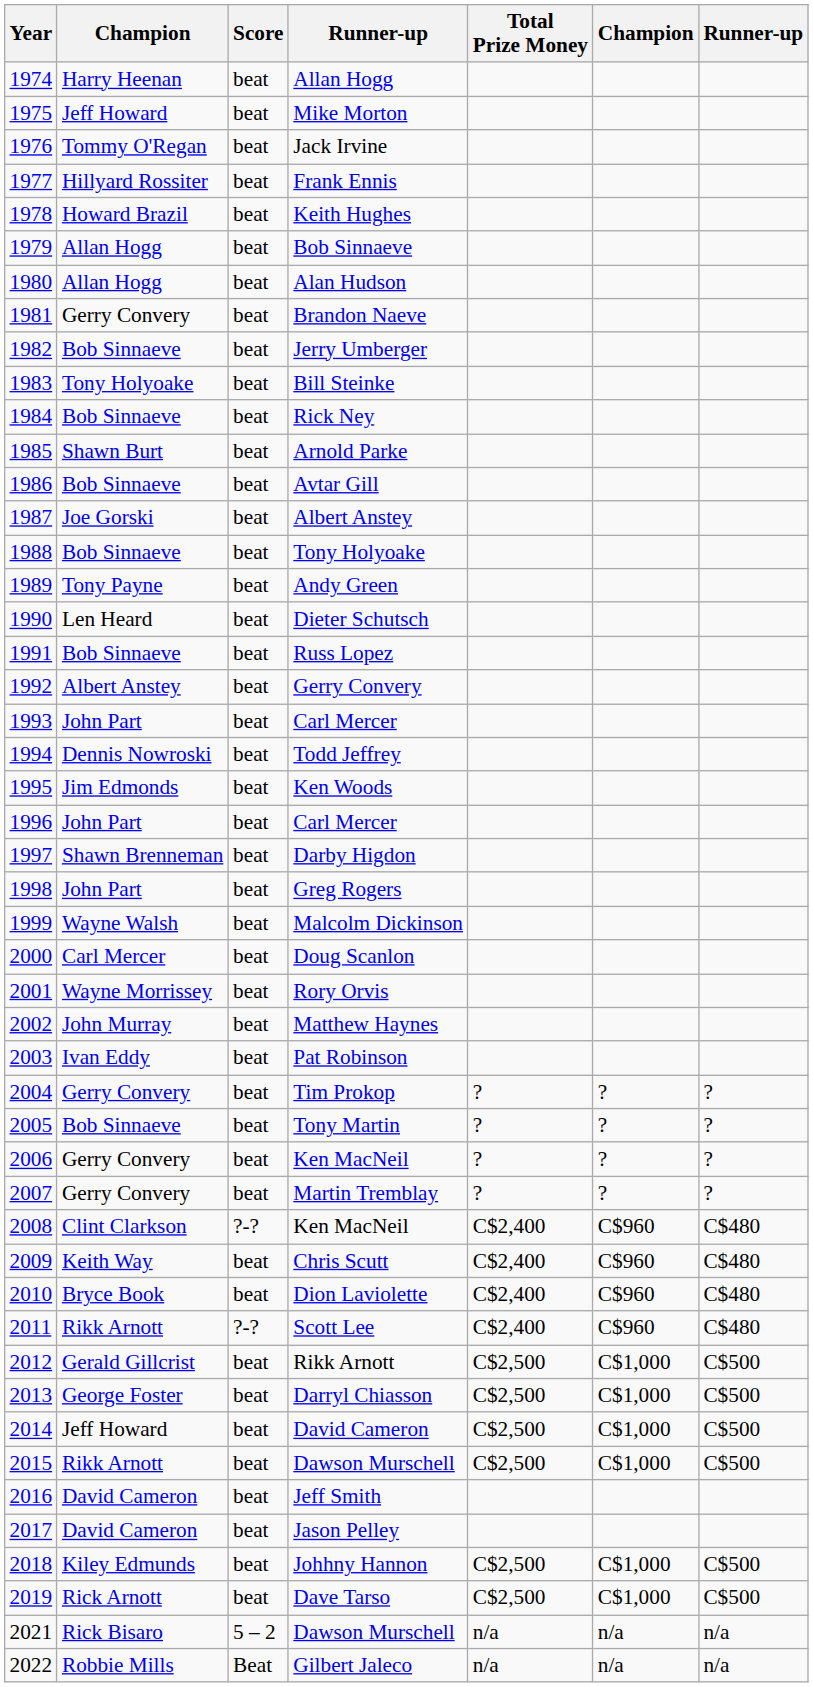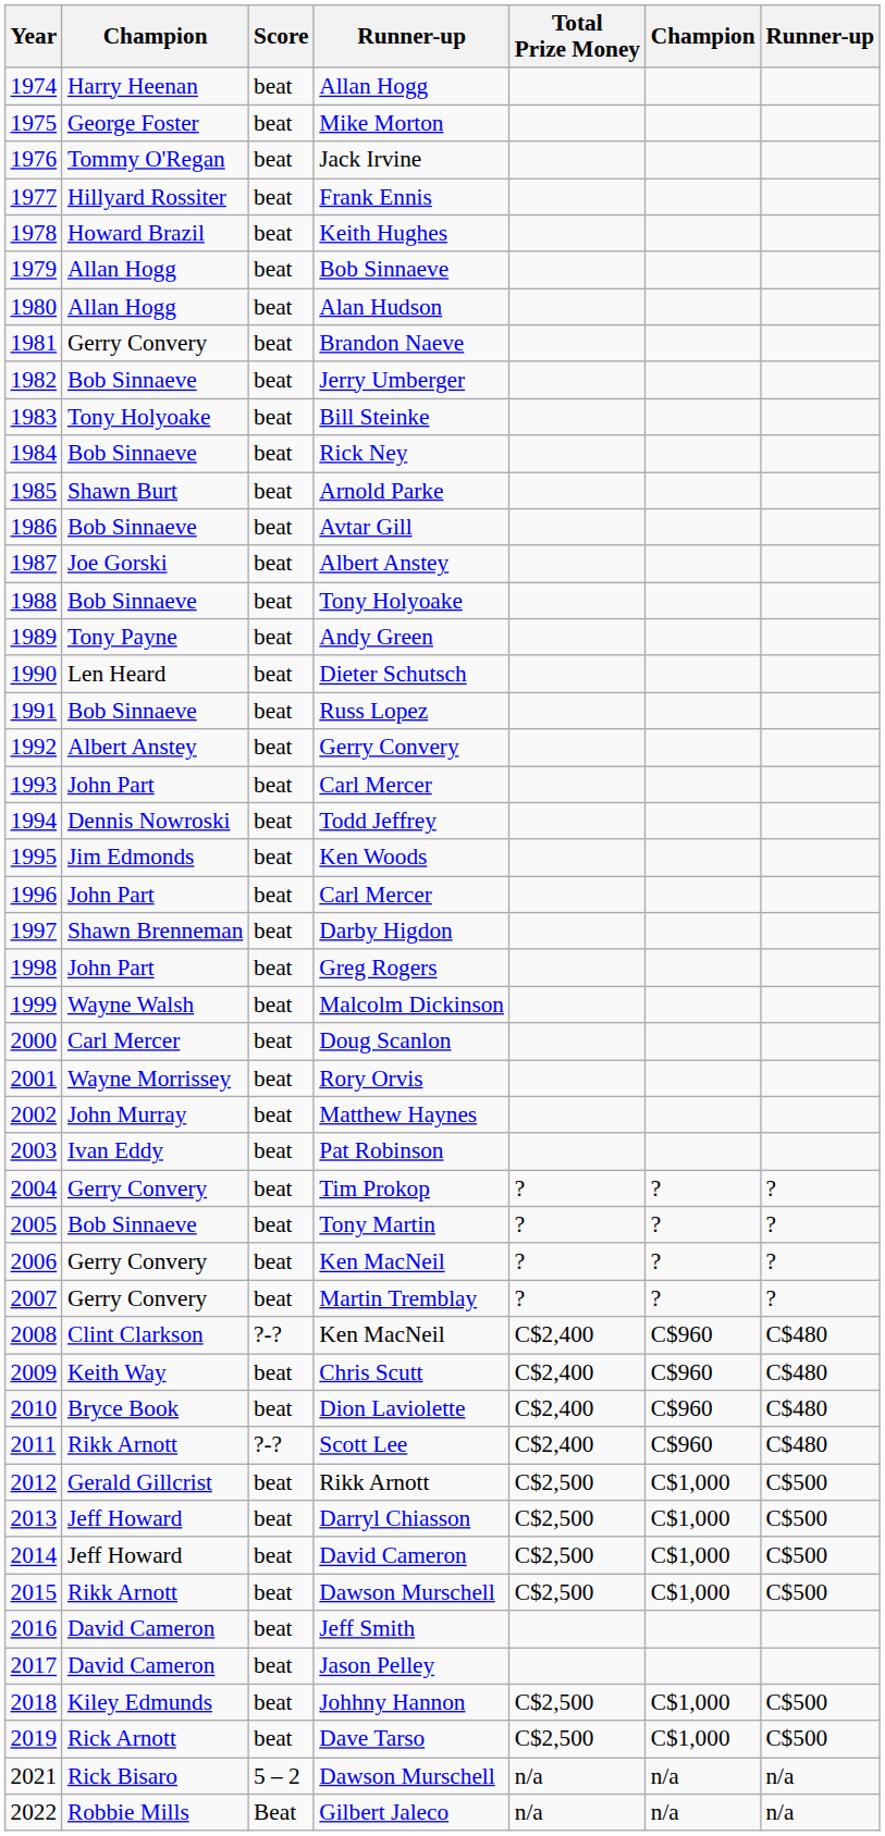Mike Morton | column 2: Jeff Howard -> George Foster
Darryl Chiasson | column 2: George Foster -> Jeff Howard
